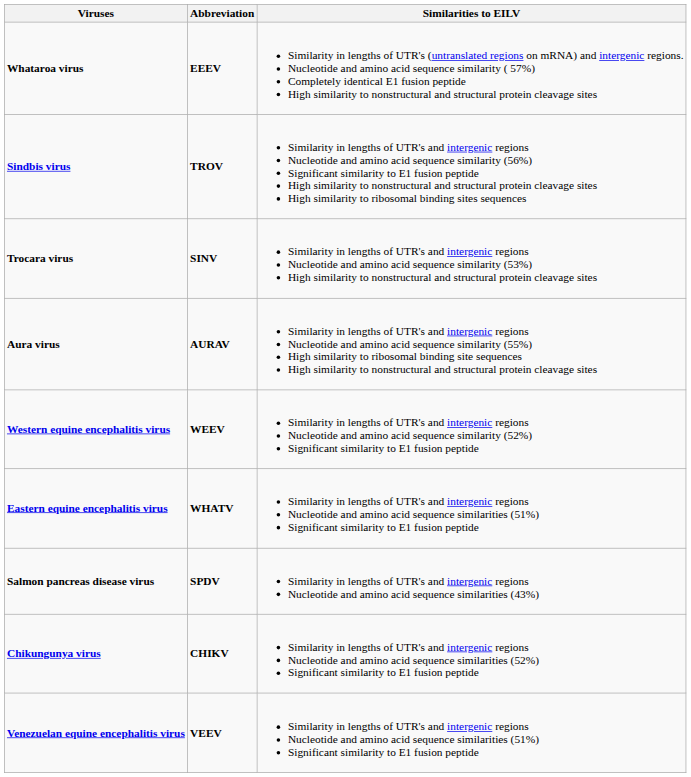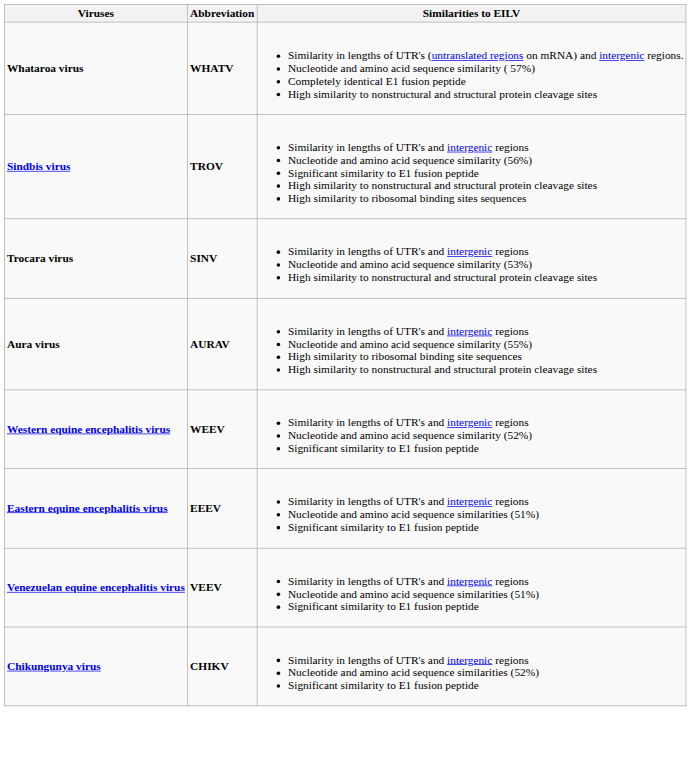Whataroa virus | Abbreviation: EEEV -> WHATV
Eastern equine encephalitis virus | Abbreviation: WHATV -> EEEV
- row: Salmon pancreas disease virus | SPDV | Similarity in lengths of UTR's and intergenic regions Nucleotide and amino acid sequence similarities (43%)
rows swapped: Venezuelan equine encephalitis virus <-> Chikungunya virus
